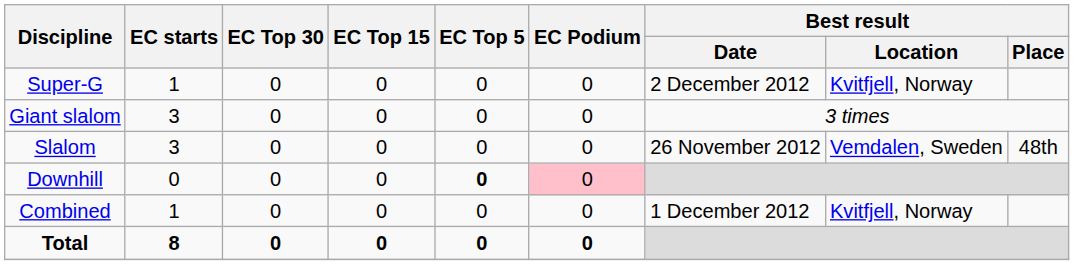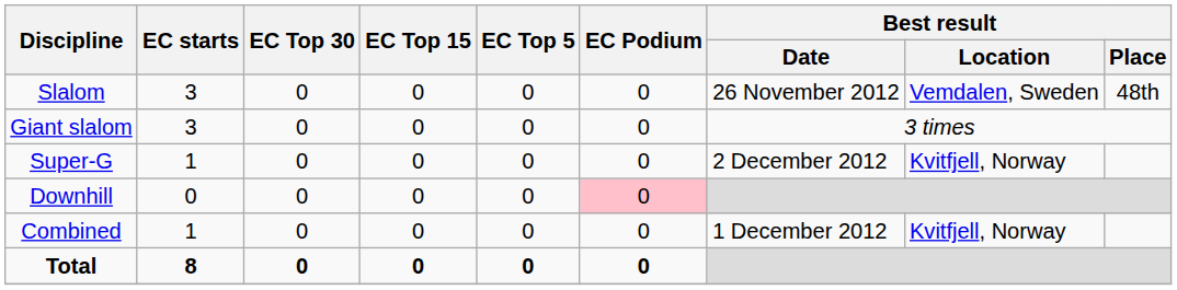rows swapped: Slalom <-> Super-G
Downhill | EC Top 5: bold -> normal
